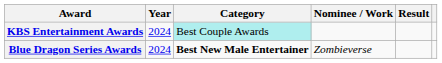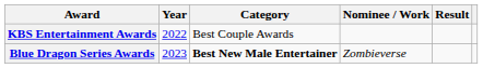KBS Entertainment Awards | Year: 2024 -> 2022
KBS Entertainment Awards | Category: paleturquoise background -> no background
Blue Dragon Series Awards | Year: 2024 -> 2023
